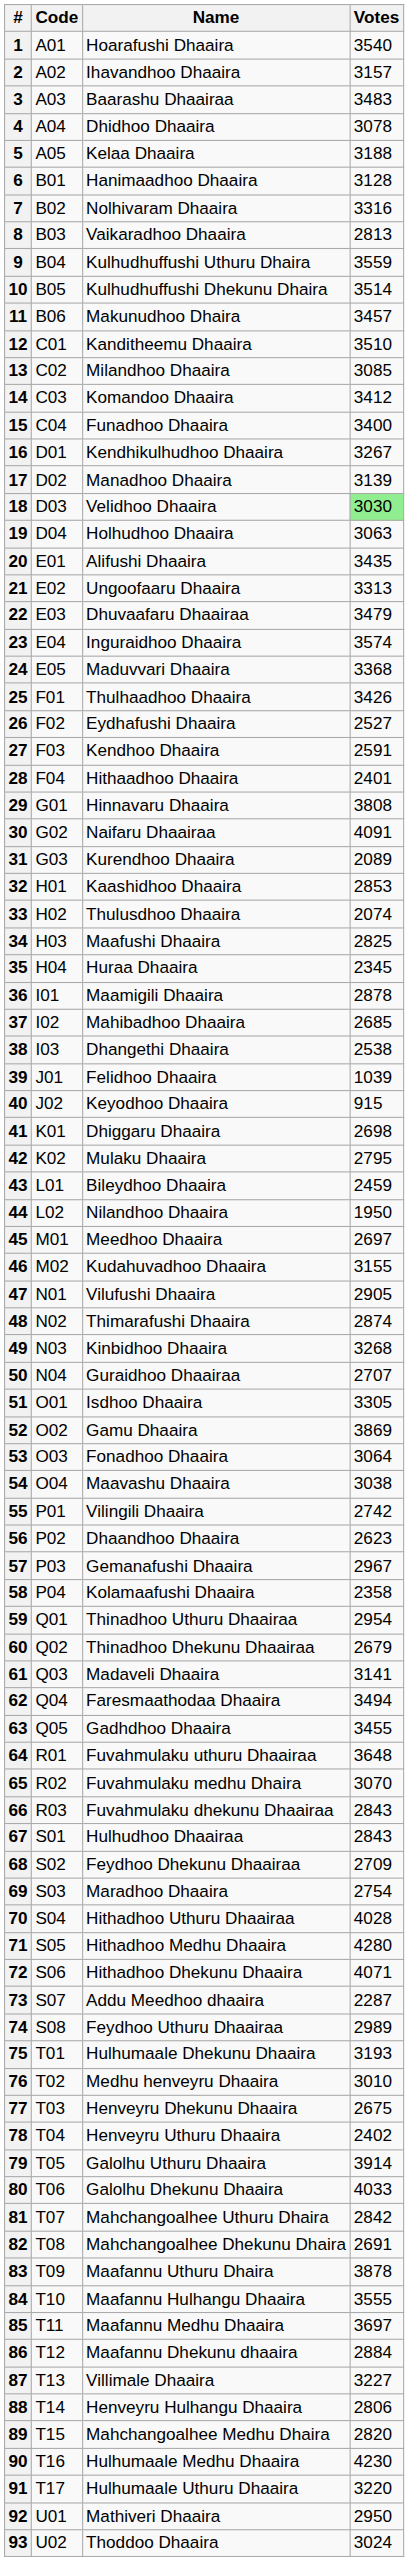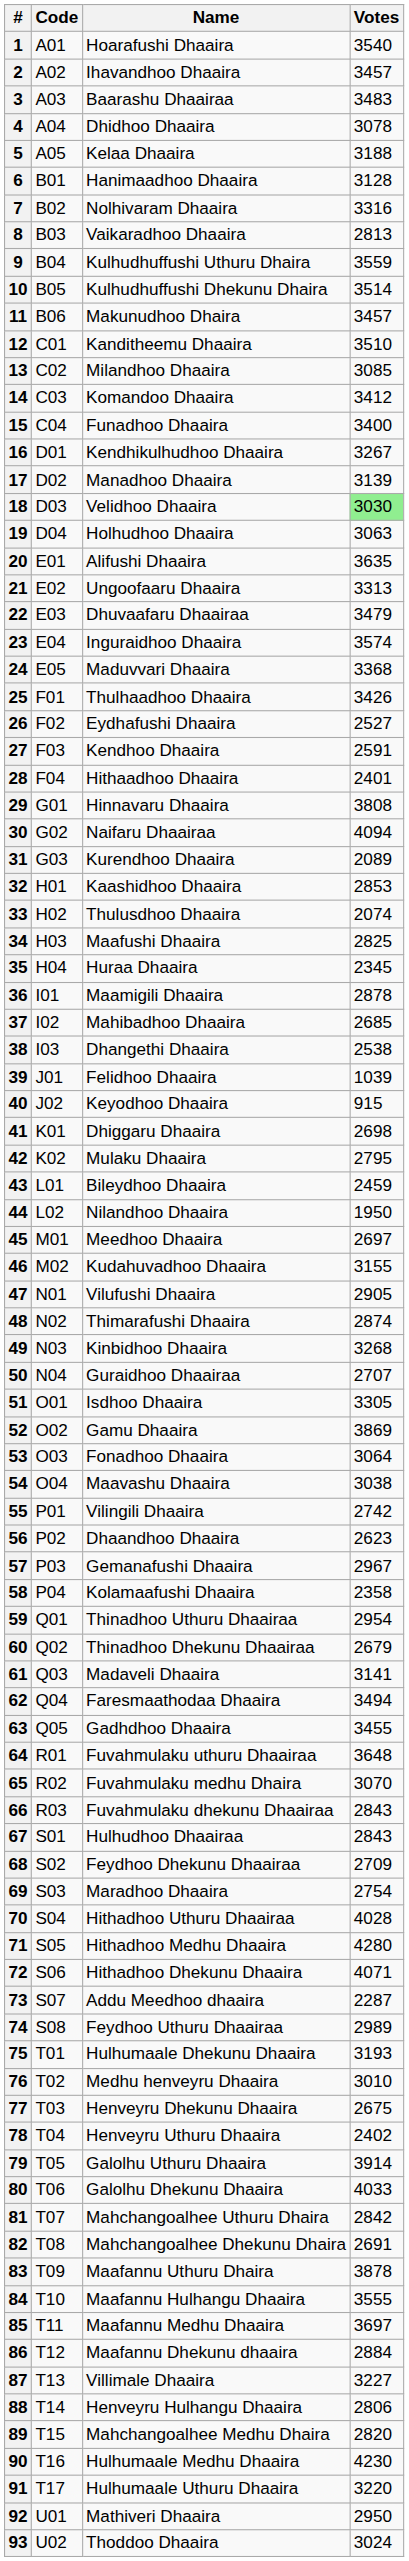2 | Votes: 3157 -> 3457
20 | Votes: 3435 -> 3635
30 | Votes: 4091 -> 4094
